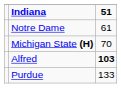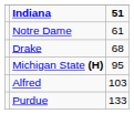+ row: Drake | 68
Michigan State (H) | 51: 70 -> 95
Alfred | 51: bold -> normal
